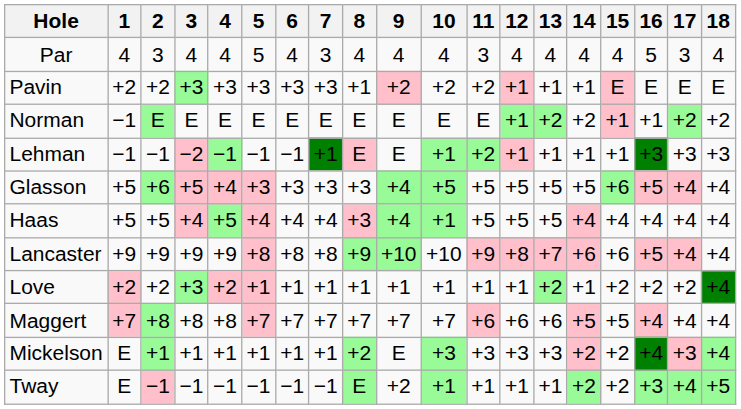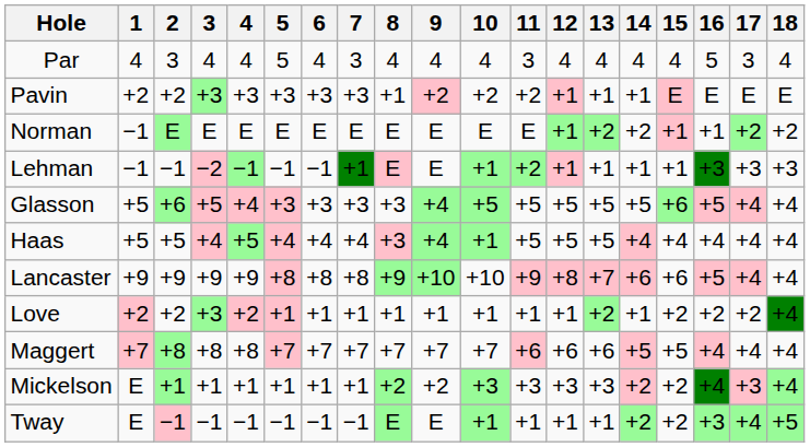Mickelson | 9: E -> +2
Tway | 9: +2 -> E
